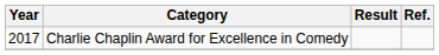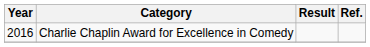Charlie Chaplin Award for Excellence in Comedy | Year: 2017 -> 2016
